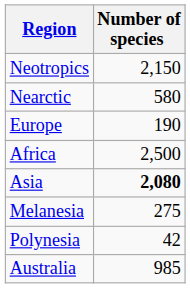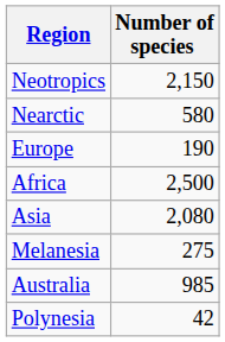Asia | Number of species: bold -> normal
rows swapped: Australia <-> Polynesia
